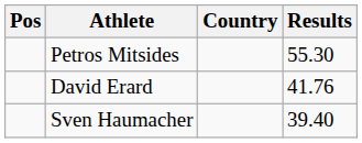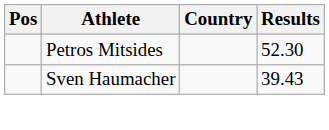Petros Mitsides | Results: 55.30 -> 52.30
- row: David Erard | 41.76
Sven Haumacher | Results: 39.40 -> 39.43
